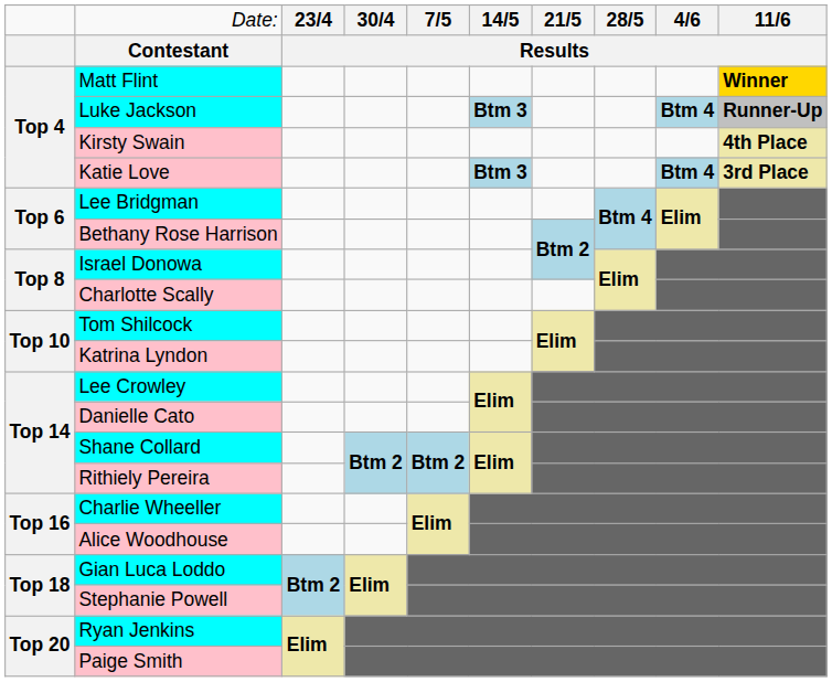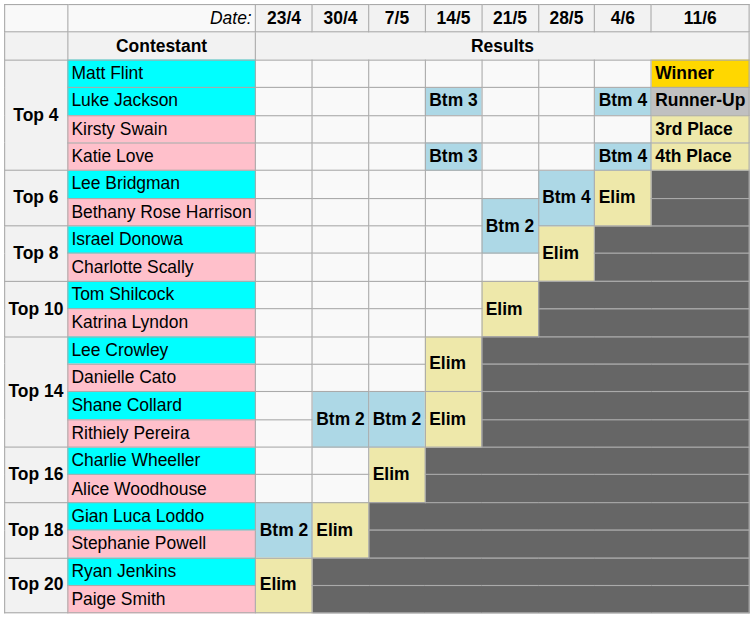Kirsty Swain | column 10: 4th Place -> 3rd Place
Katie Love | column 10: 3rd Place -> 4th Place
